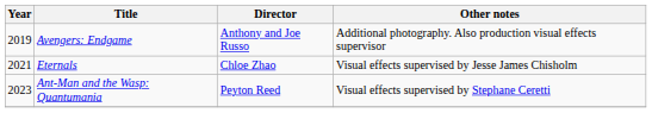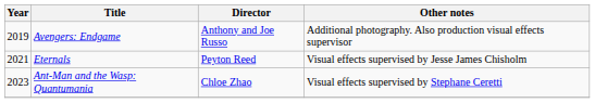Eternals | Director: Chloe Zhao -> Peyton Reed
Ant-Man and the Wasp: Quantumania | Director: Peyton Reed -> Chloe Zhao
